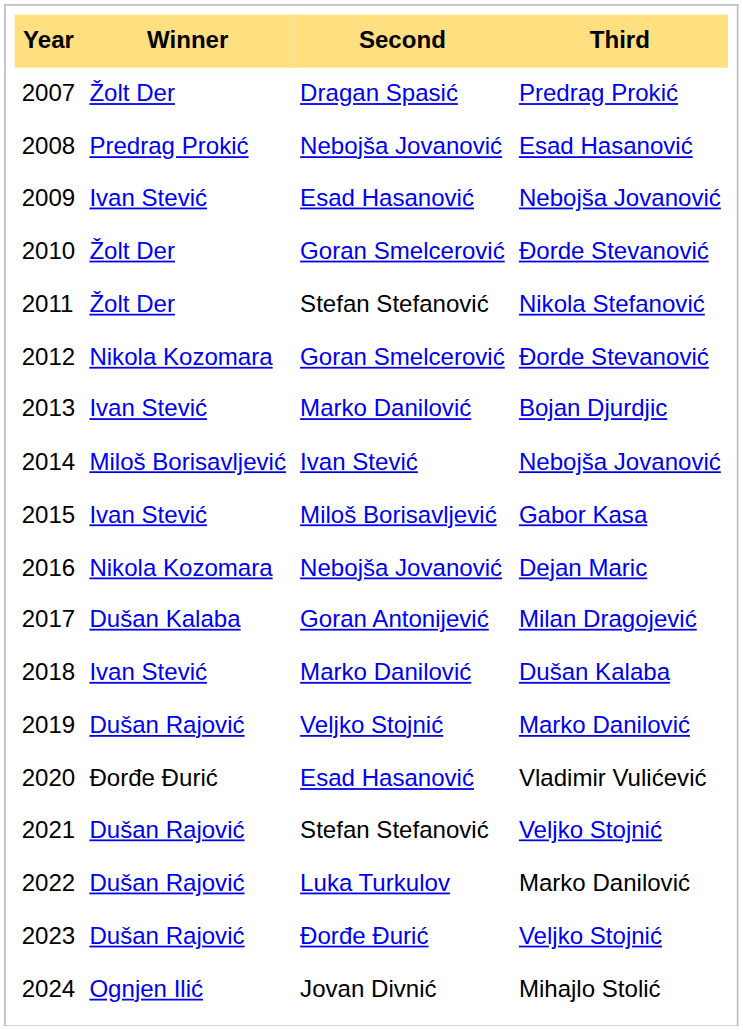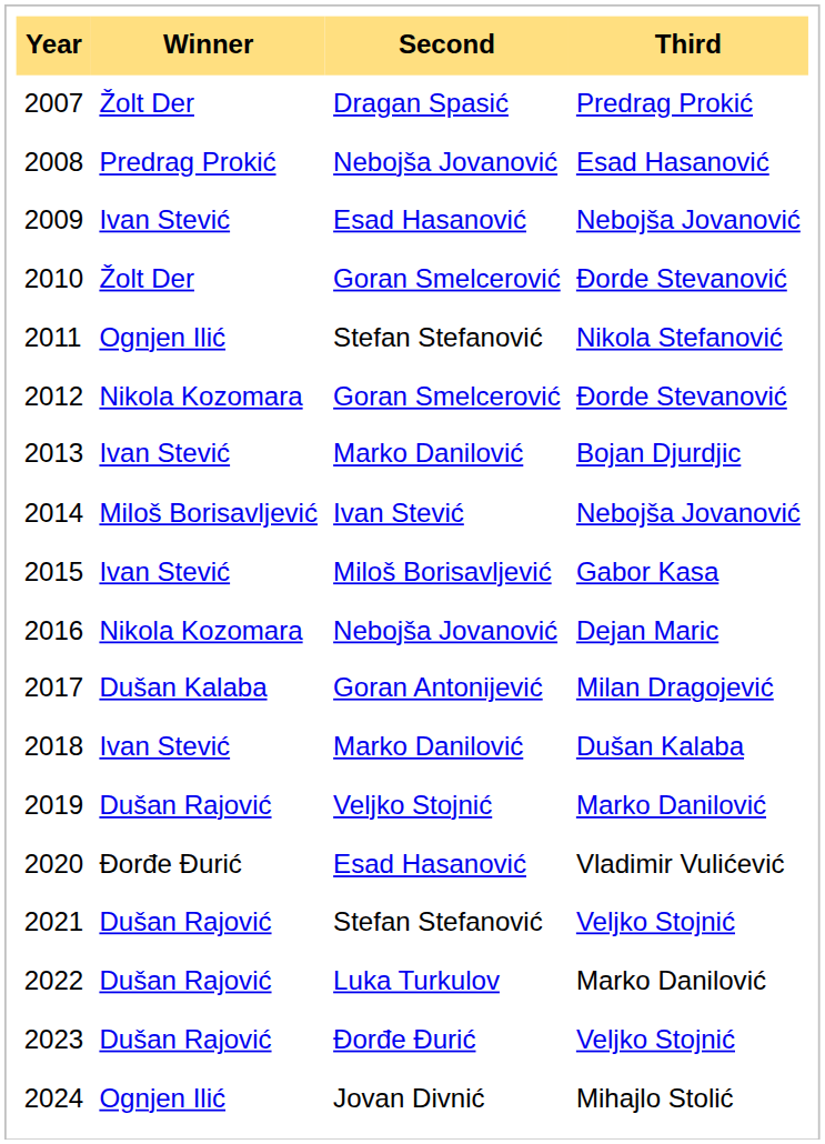2011 | Winner: Žolt Der -> Ognjen Ilić
